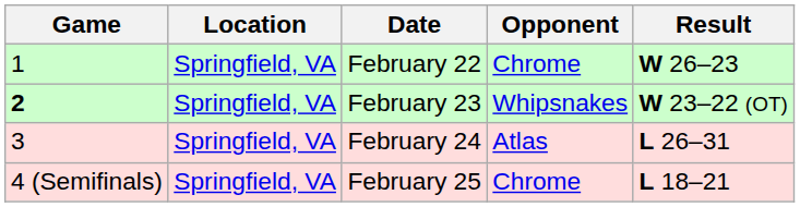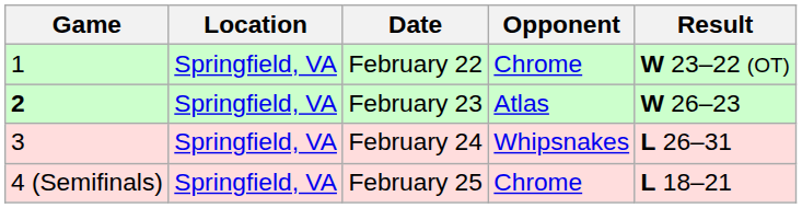February 22 | Result: W 26–23 -> W 23–22 (OT)
February 23 | Opponent: Whipsnakes -> Atlas
February 23 | Result: W 23–22 (OT) -> W 26–23
February 24 | Opponent: Atlas -> Whipsnakes
